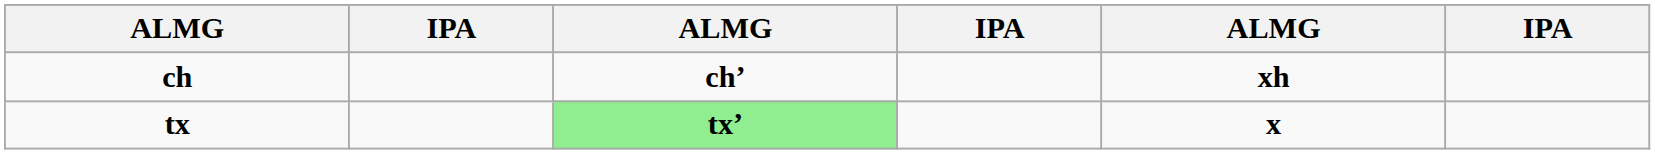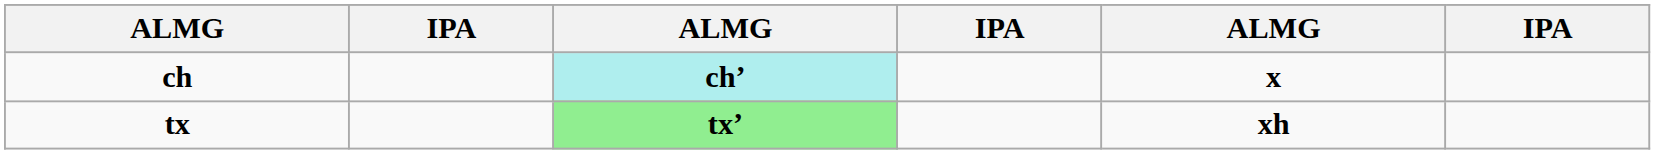ch | column 3: no background -> paleturquoise background
ch | column 5: xh -> x
tx | column 5: x -> xh
